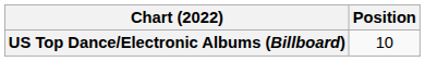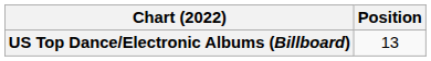US Top Dance/Electronic Albums (Billboard) | Position: 10 -> 13
